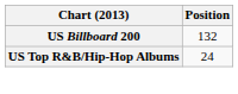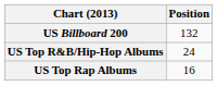+ row: US Top Rap Albums | 16
